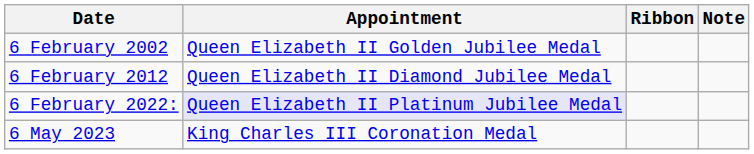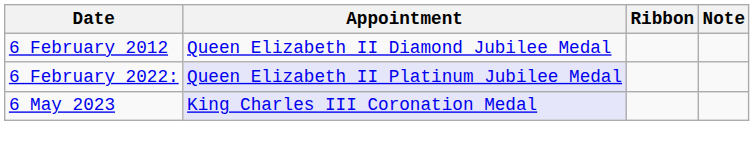- row: 6 February 2002 | Queen Elizabeth II Golden Jubilee Medal
6 May 2023 | Appointment: no background -> lavender background
